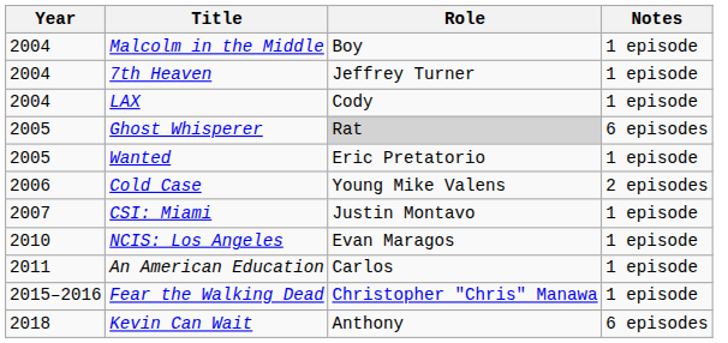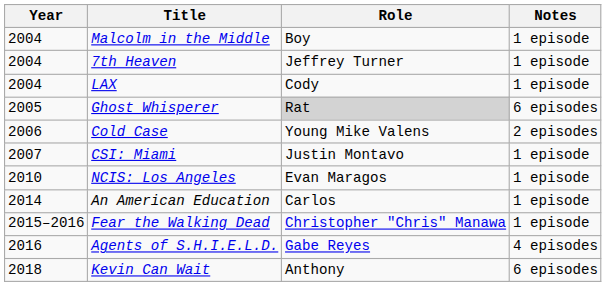- row: 2005 | Wanted | Eric Pretatorio | 1 episode
An American Education | Year: 2011 -> 2014
+ row: 2016 | Agents of S.H.I.E.L.D. | Gabe Reyes | 4 episodes
